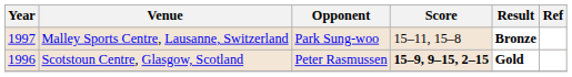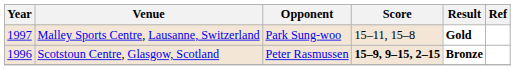Malley Sports Centre, Lausanne, Switzerland | Result: Bronze -> Gold
Scotstoun Centre, Glasgow, Scotland | Result: Gold -> Bronze
